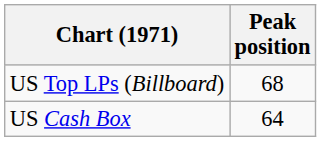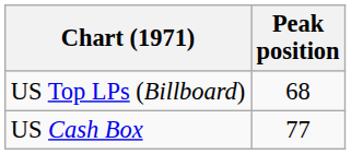US Cash Box | Peak position: 64 -> 77
